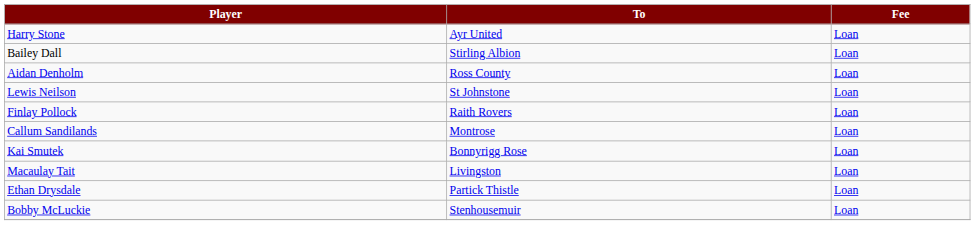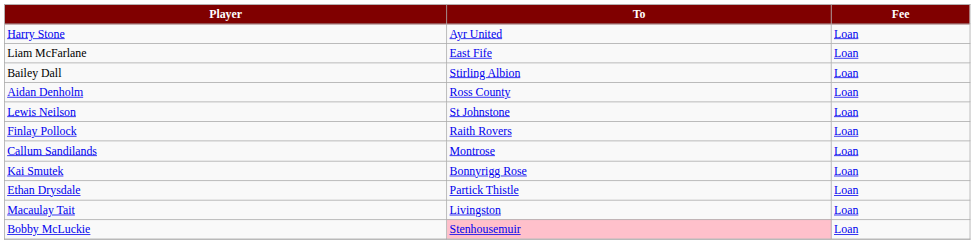+ row: Liam McFarlane | East Fife | Loan
rows swapped: Macaulay Tait <-> Ethan Drysdale
Bobby McLuckie | To: no background -> pink background
